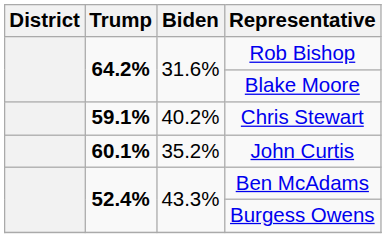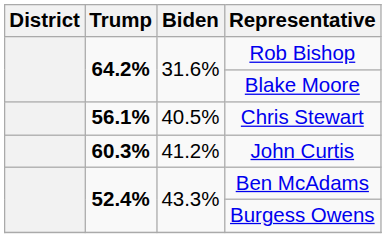Chris Stewart | Trump: 59.1% -> 56.1%
Chris Stewart | Biden: 40.2% -> 40.5%
John Curtis | Trump: 60.1% -> 60.3%
John Curtis | Biden: 35.2% -> 41.2%
